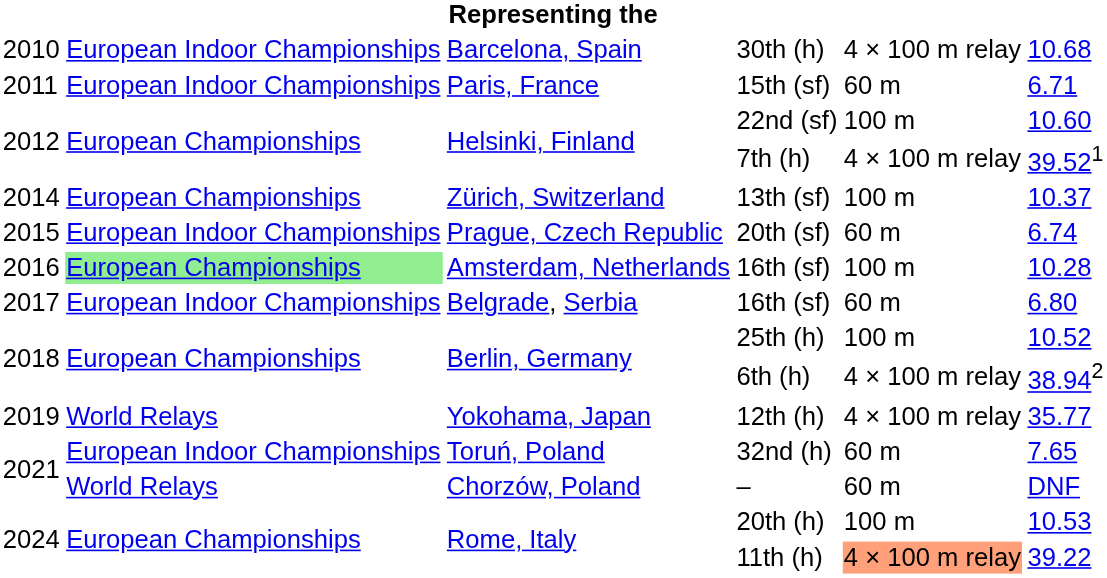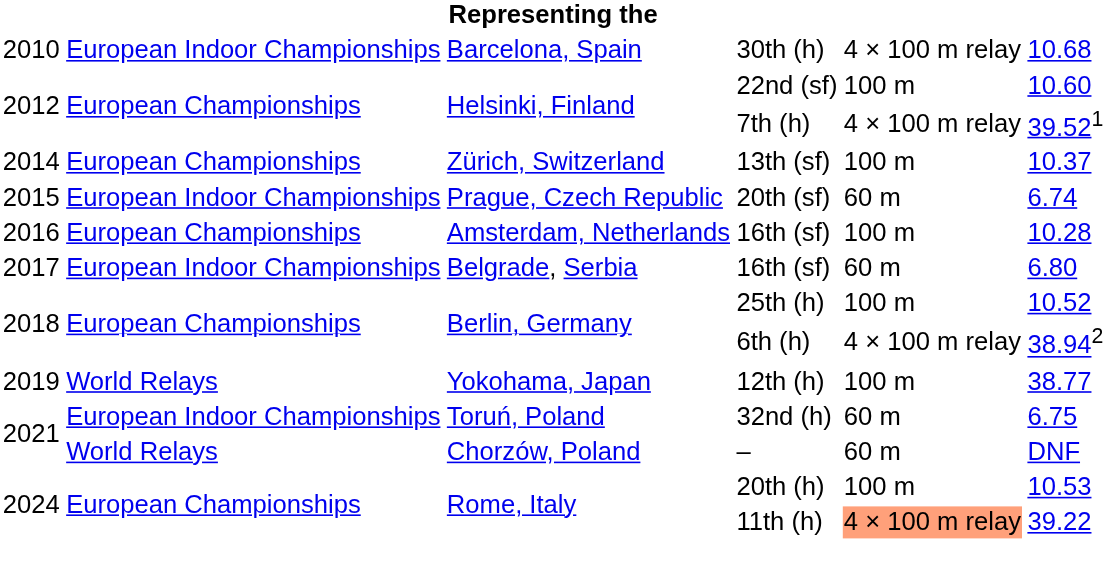- row: 2011 | European Indoor Championships | Paris, France | 15th (sf) | 60 m | 6.71
Amsterdam, Netherlands / 16th (sf) | column 2: lightgreen background -> no background
12th (h) | column 5: 4 × 100 m relay -> 100 m
12th (h) | column 6: 35.77 -> 38.77
32nd (h) | column 6: 7.65 -> 6.75
